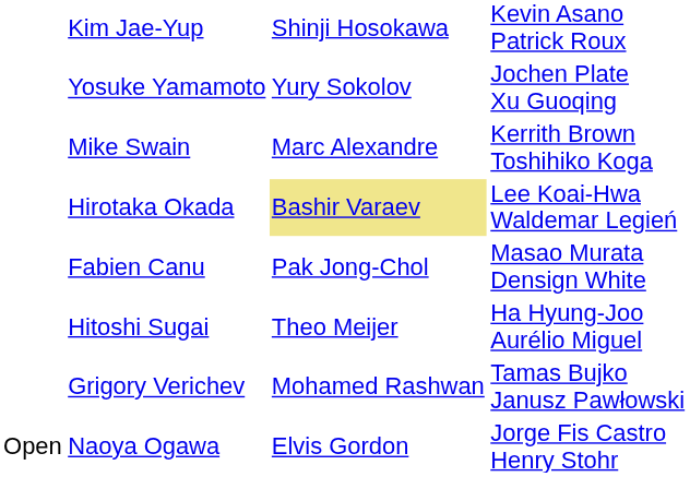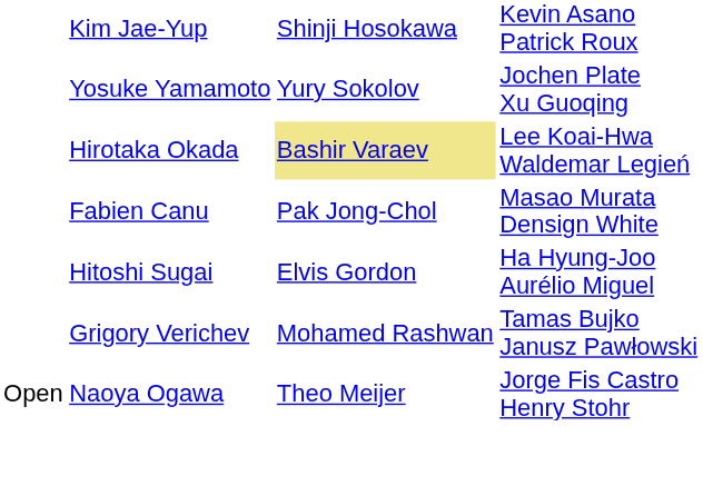- row: Mike Swain | Marc Alexandre | Kerrith Brown Toshihiko Koga
Hitoshi Sugai | column 3: Theo Meijer -> Elvis Gordon
Naoya Ogawa | column 3: Elvis Gordon -> Theo Meijer
